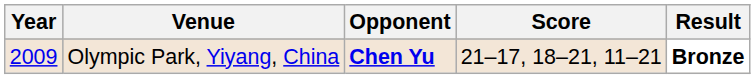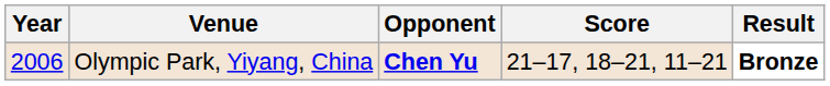Olympic Park, Yiyang, China | Year: 2009 -> 2006
